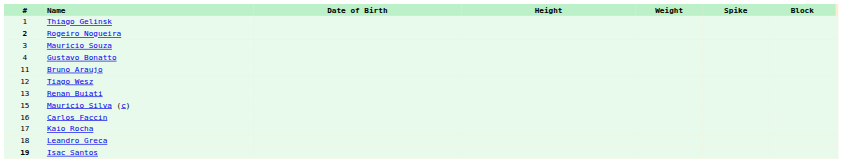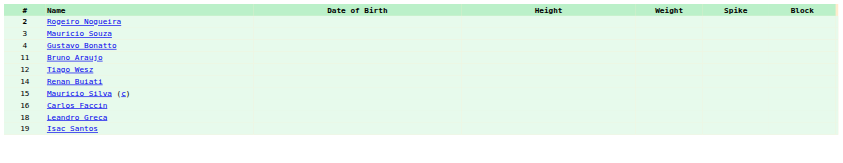- row: 1 | Thiago Gelinsk
Renan Buiati | #: 13 -> 14
- row: 17 | Kaio Rocha
Isac Santos | #: bold -> normal
